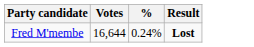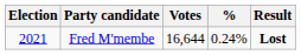+ column: Election | 2021
